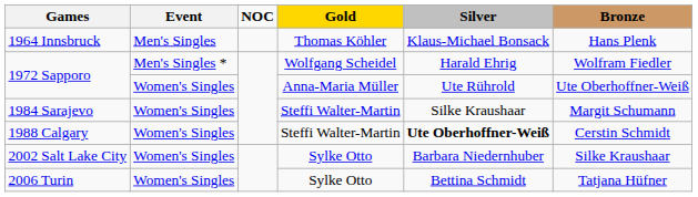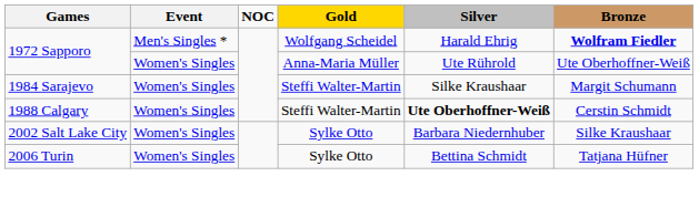- row: 1964 Innsbruck | Men's Singles | Thomas Köhler | Klaus-Michael Bonsack | Hans Plenk
1972 Sapporo / Wolfgang Scheidel | Bronze: normal -> bold
